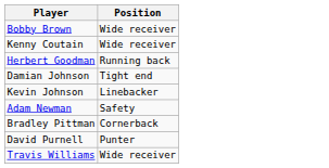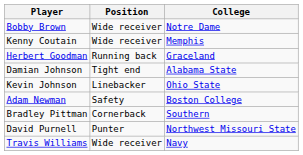+ column: College | Notre Dame | Memphis | Graceland | Alabama State | Ohio State | Boston College | Southern | Northwest Missouri State | Navy
